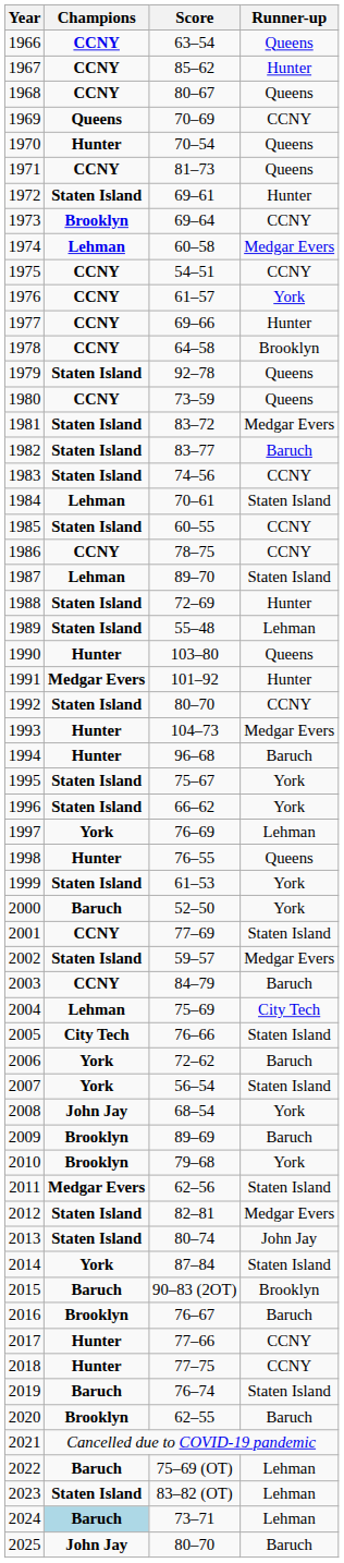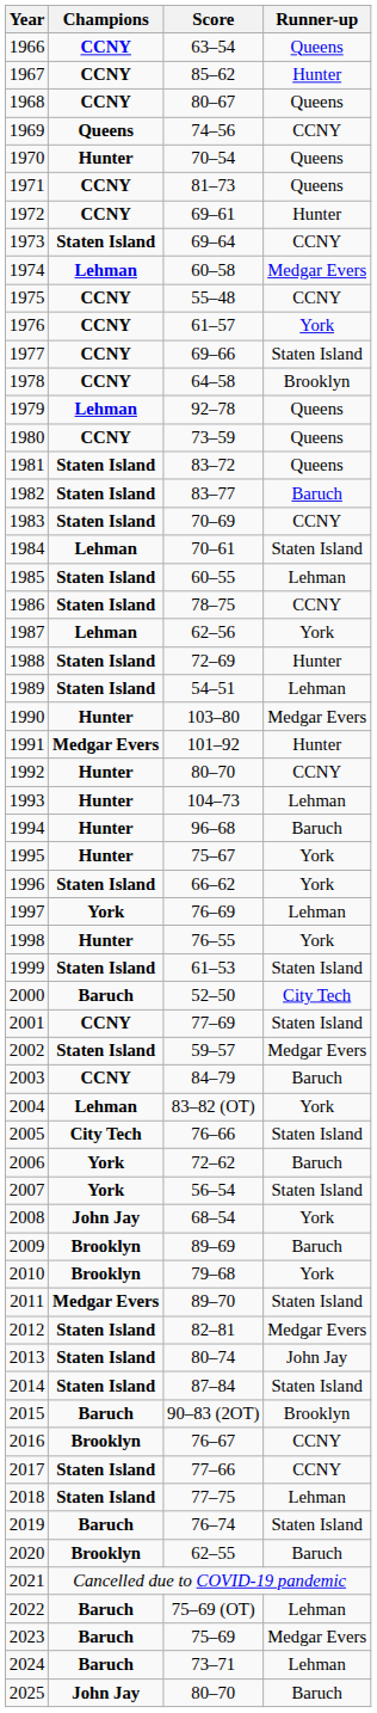1969 | Score: 70–69 -> 74–56
1972 | Champions: Staten Island -> CCNY
1973 | Champions: Brooklyn -> Staten Island
1975 | Score: 54–51 -> 55–48
1977 | Runner-up: Hunter -> Staten Island
1979 | Champions: Staten Island -> Lehman
1981 | Runner-up: Medgar Evers -> Queens
1983 | Score: 74–56 -> 70–69
1985 | Runner-up: CCNY -> Lehman
1986 | Champions: CCNY -> Staten Island
1987 | Score: 89–70 -> 62–56
1987 | Runner-up: Staten Island -> York
1989 | Score: 55–48 -> 54–51
1990 | Runner-up: Queens -> Medgar Evers
1992 | Champions: Staten Island -> Hunter
1993 | Runner-up: Medgar Evers -> Lehman
1995 | Champions: Staten Island -> Hunter
1998 | Runner-up: Queens -> York
1999 | Runner-up: York -> Staten Island
2000 | Runner-up: York -> City Tech
2004 | Score: 75–69 -> 83–82 (OT)
2004 | Runner-up: City Tech -> York
2011 | Score: 62–56 -> 89–70
2014 | Champions: York -> Staten Island
2016 | Runner-up: Baruch -> CCNY
2017 | Champions: Hunter -> Staten Island
2018 | Champions: Hunter -> Staten Island
2018 | Runner-up: CCNY -> Lehman
2023 | Champions: Staten Island -> Baruch
2023 | Score: 83–82 (OT) -> 75–69
2023 | Runner-up: Lehman -> Medgar Evers
2024 | Champions: lightblue background -> no background
